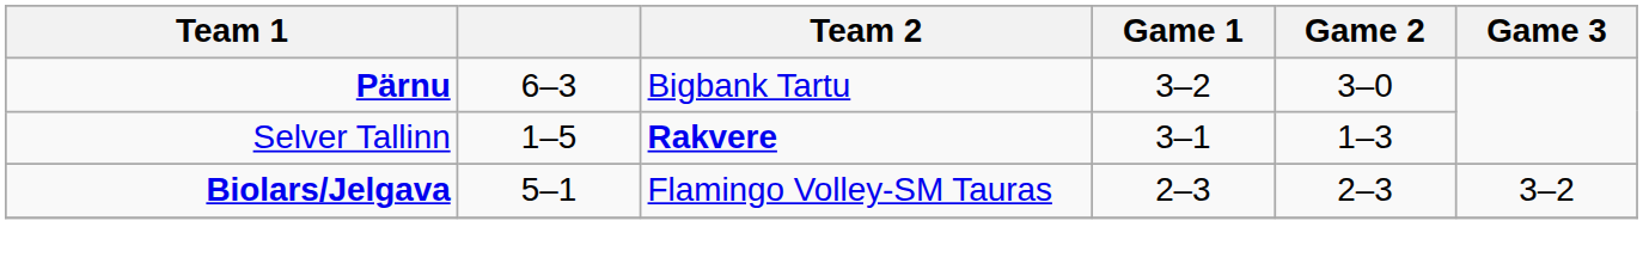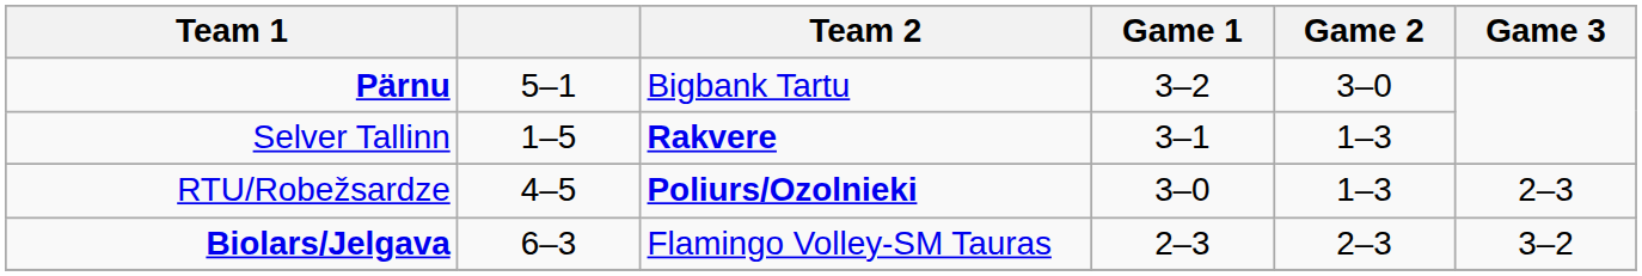Pärnu | column 2: 6–3 -> 5–1
+ row: RTU/Robežsardze | 4–5 | Poliurs/Ozolnieki | 3–0 | 1–3 | 2–3
Biolars/Jelgava | column 2: 5–1 -> 6–3
